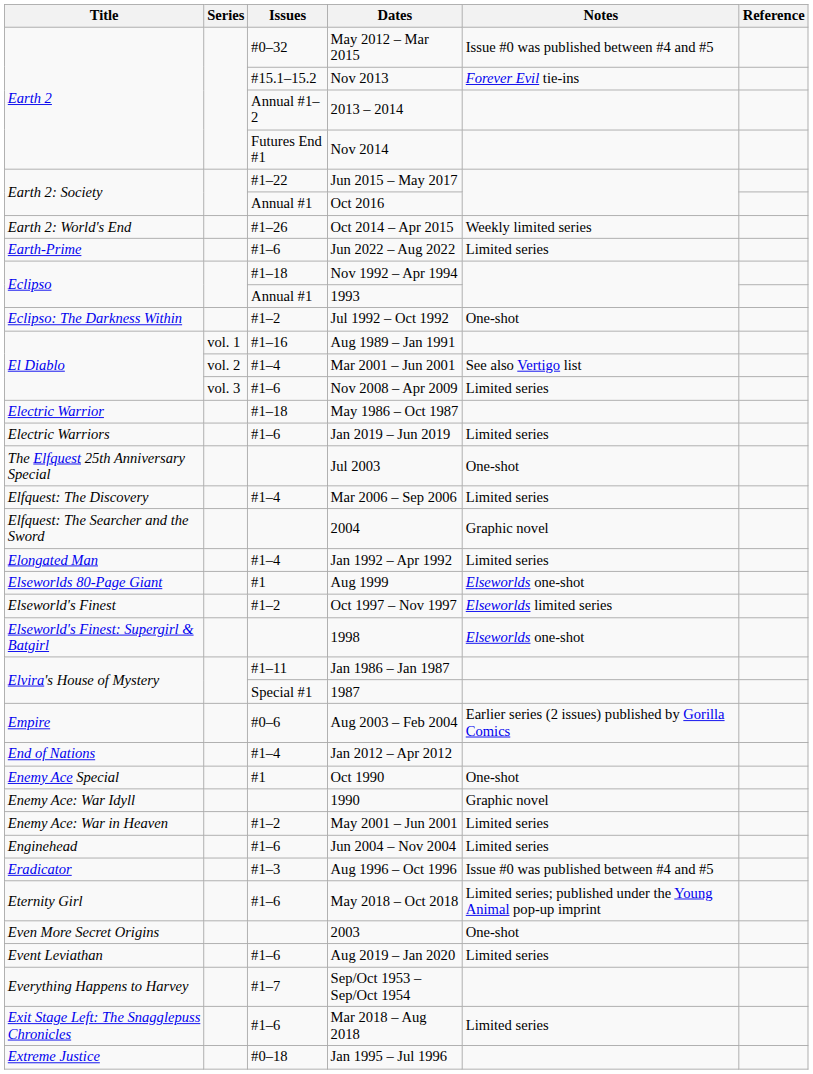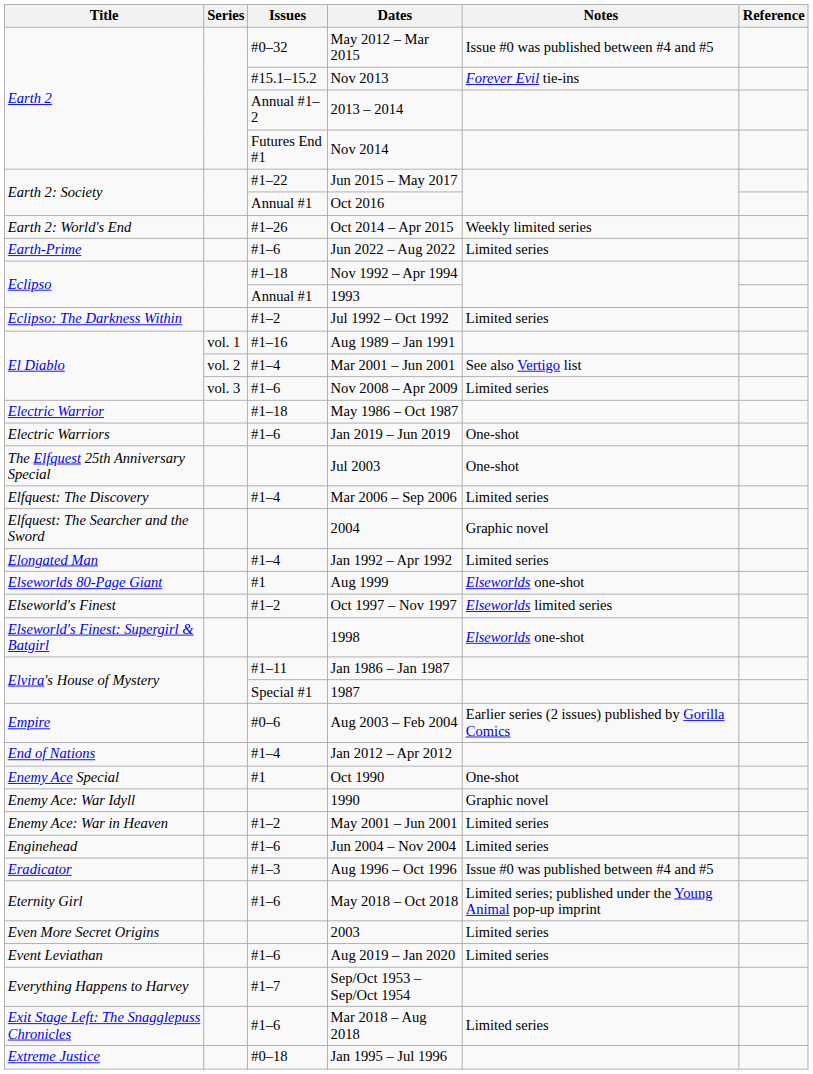Jul 1992 – Oct 1992 | Notes: One-shot -> Limited series
Jan 2019 – Jun 2019 | Notes: Limited series -> One-shot
2003 | Notes: One-shot -> Limited series
